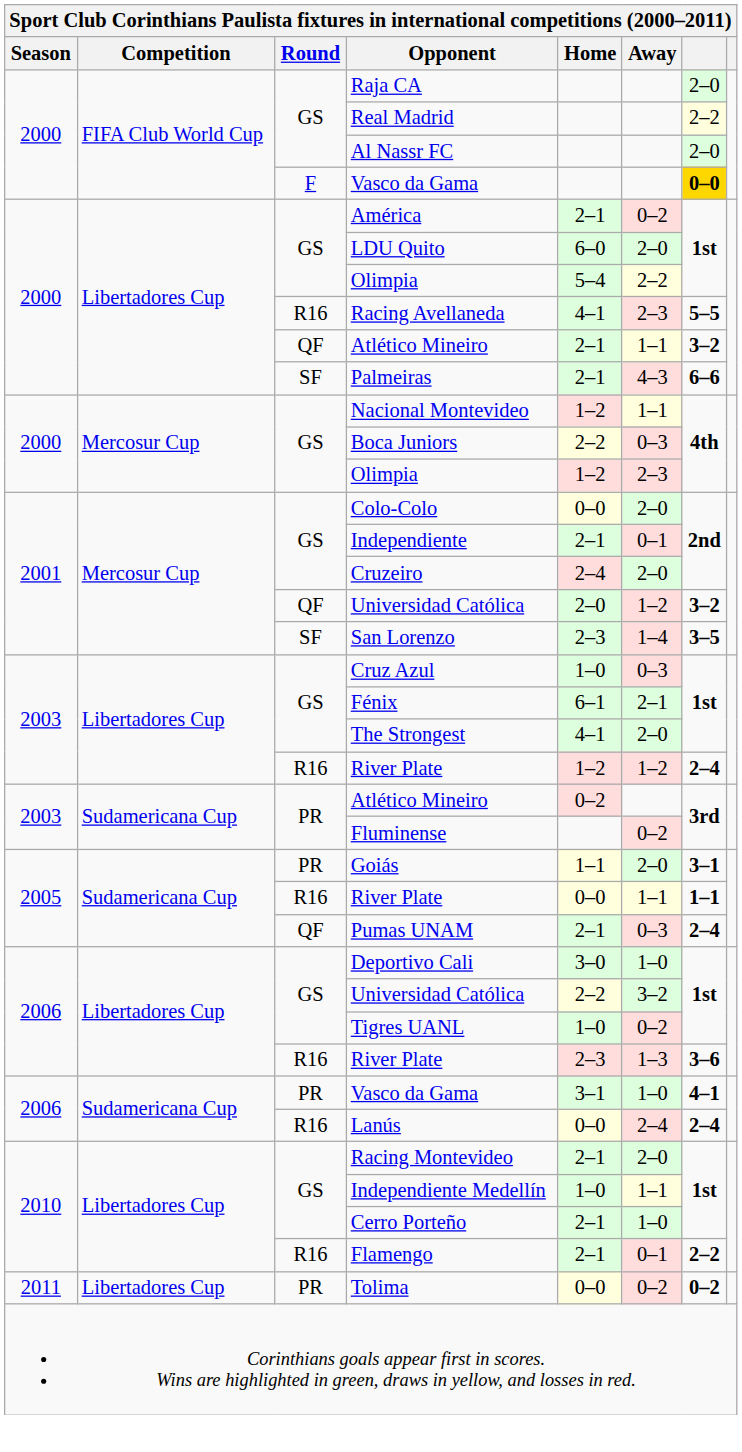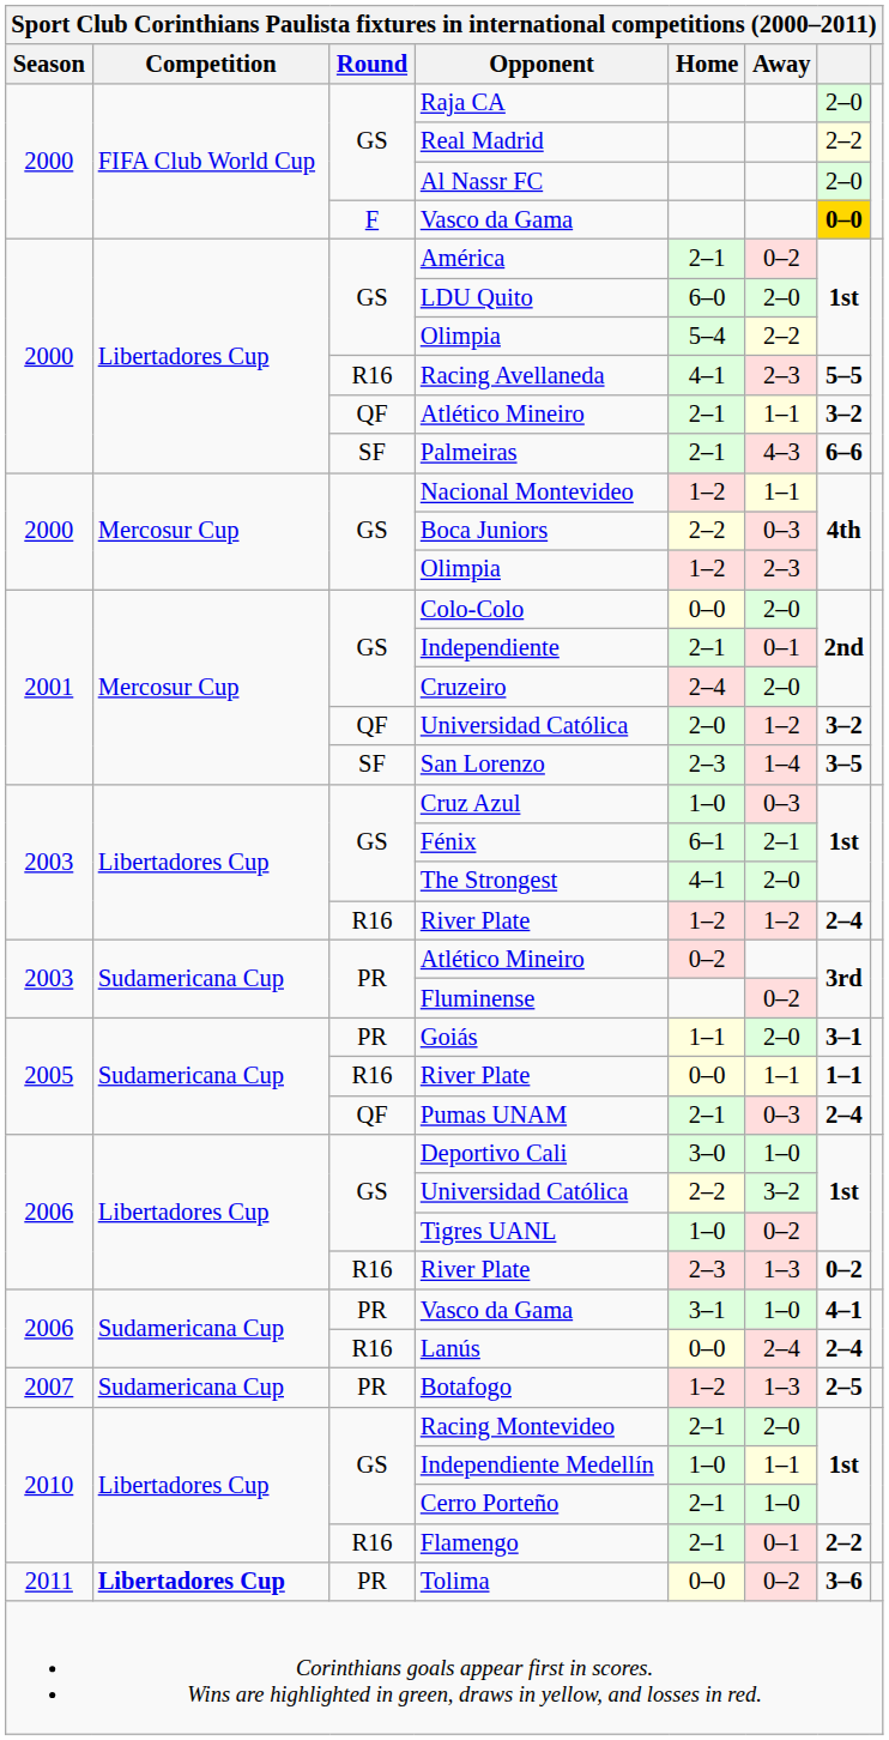2006 / River Plate | column 7: 3–6 -> 0–2
+ row: 2007 | Sudamericana Cup | PR | Botafogo | 1–2 | 1–3 | 2–5
Tolima | Competition: normal -> bold
Tolima | column 7: 0–2 -> 3–6
